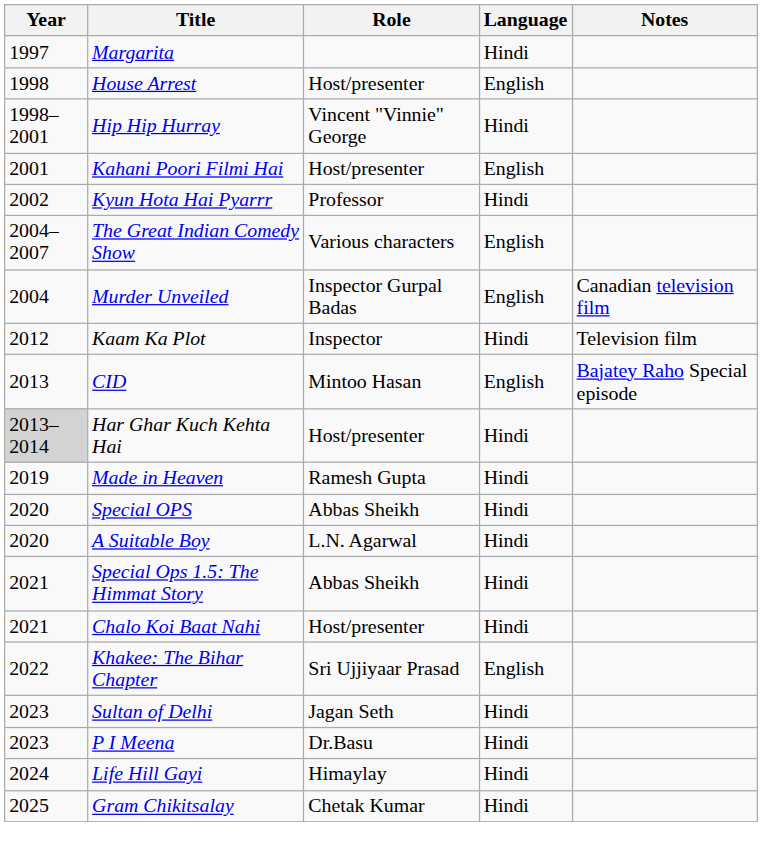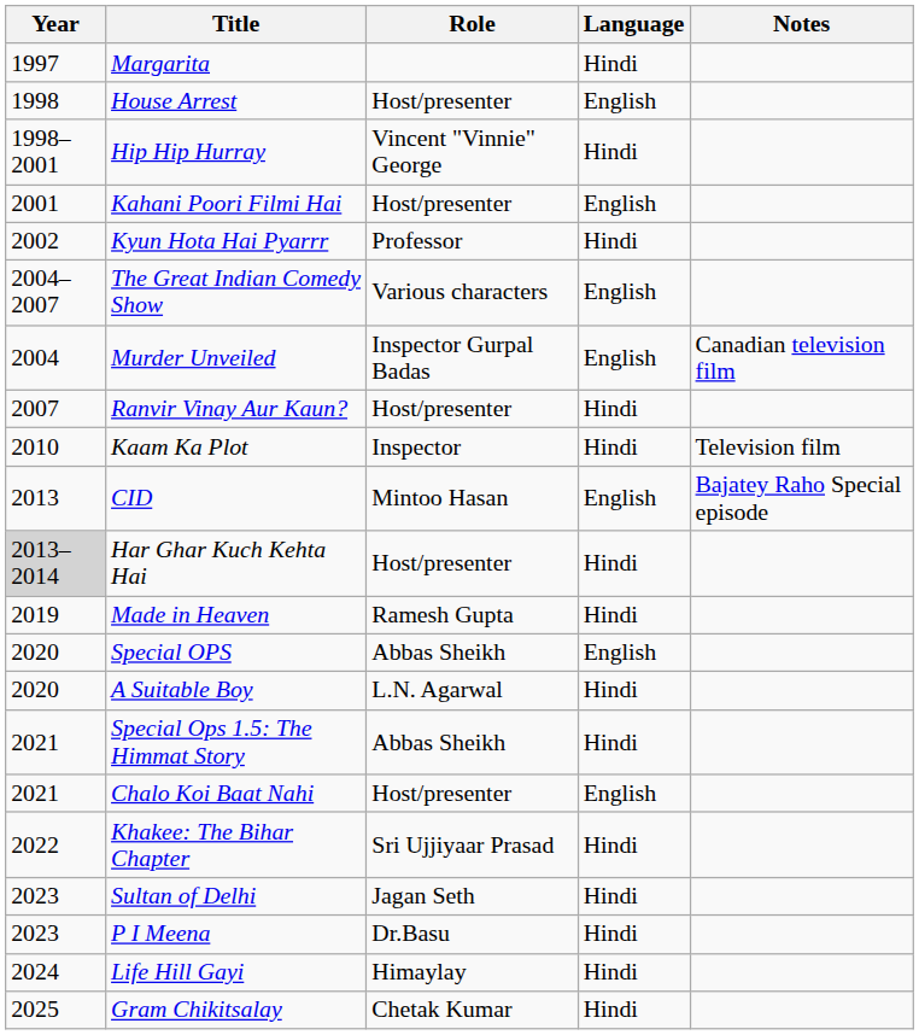+ row: 2007 | Ranvir Vinay Aur Kaun? | Host/presenter | Hindi
Kaam Ka Plot | Year: 2012 -> 2010
Special OPS | Language: Hindi -> English
Chalo Koi Baat Nahi | Language: Hindi -> English
Khakee: The Bihar Chapter | Language: English -> Hindi
